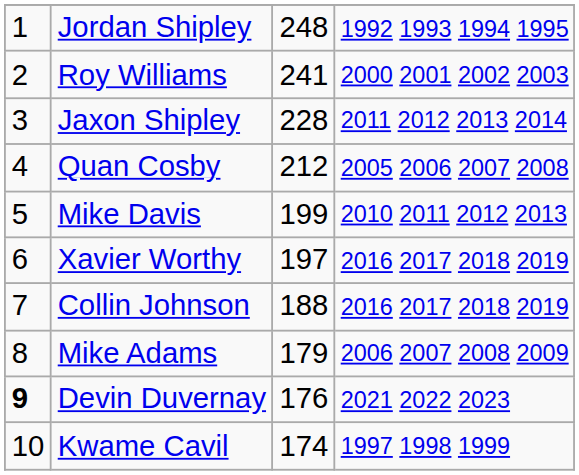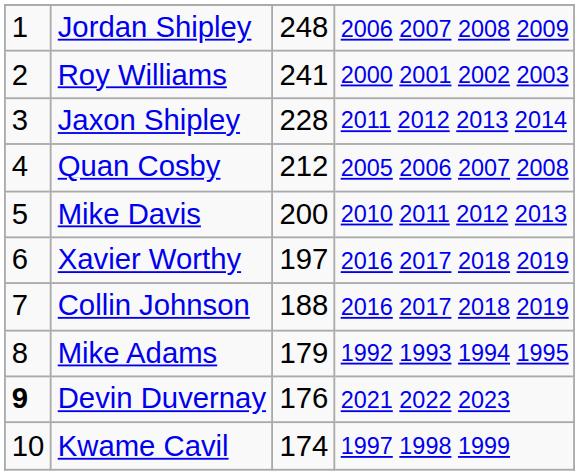Jordan Shipley | column 4: 1992 1993 1994 1995 -> 2006 2007 2008 2009
Mike Davis | column 3: 199 -> 200
Mike Adams | column 4: 2006 2007 2008 2009 -> 1992 1993 1994 1995
